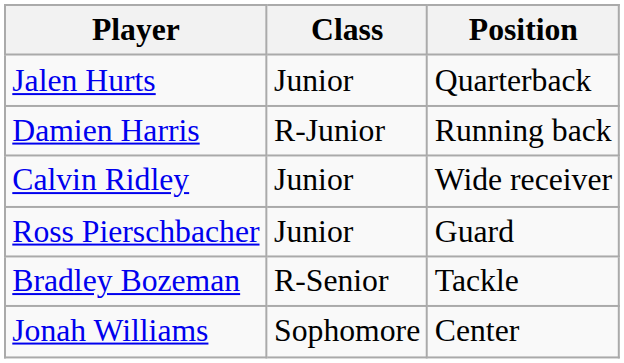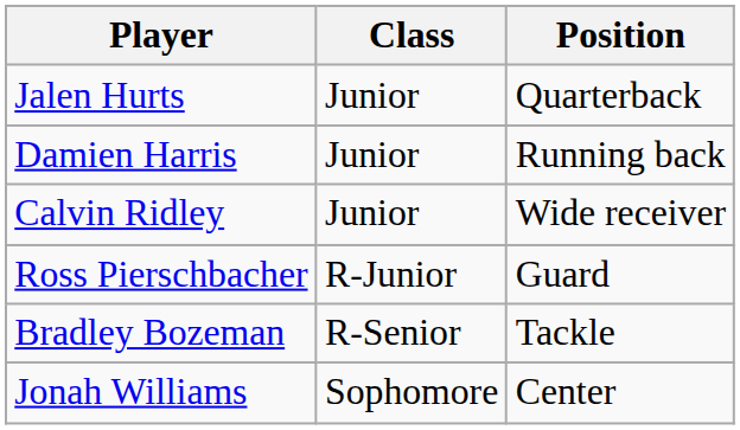Damien Harris | Class: R-Junior -> Junior
Ross Pierschbacher | Class: Junior -> R-Junior
